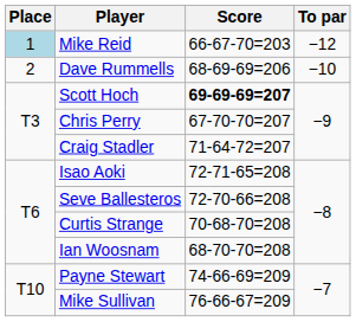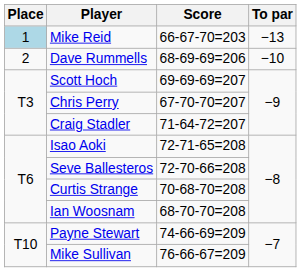Mike Reid | To par: −12 -> −13
Scott Hoch | Score: bold -> normal
